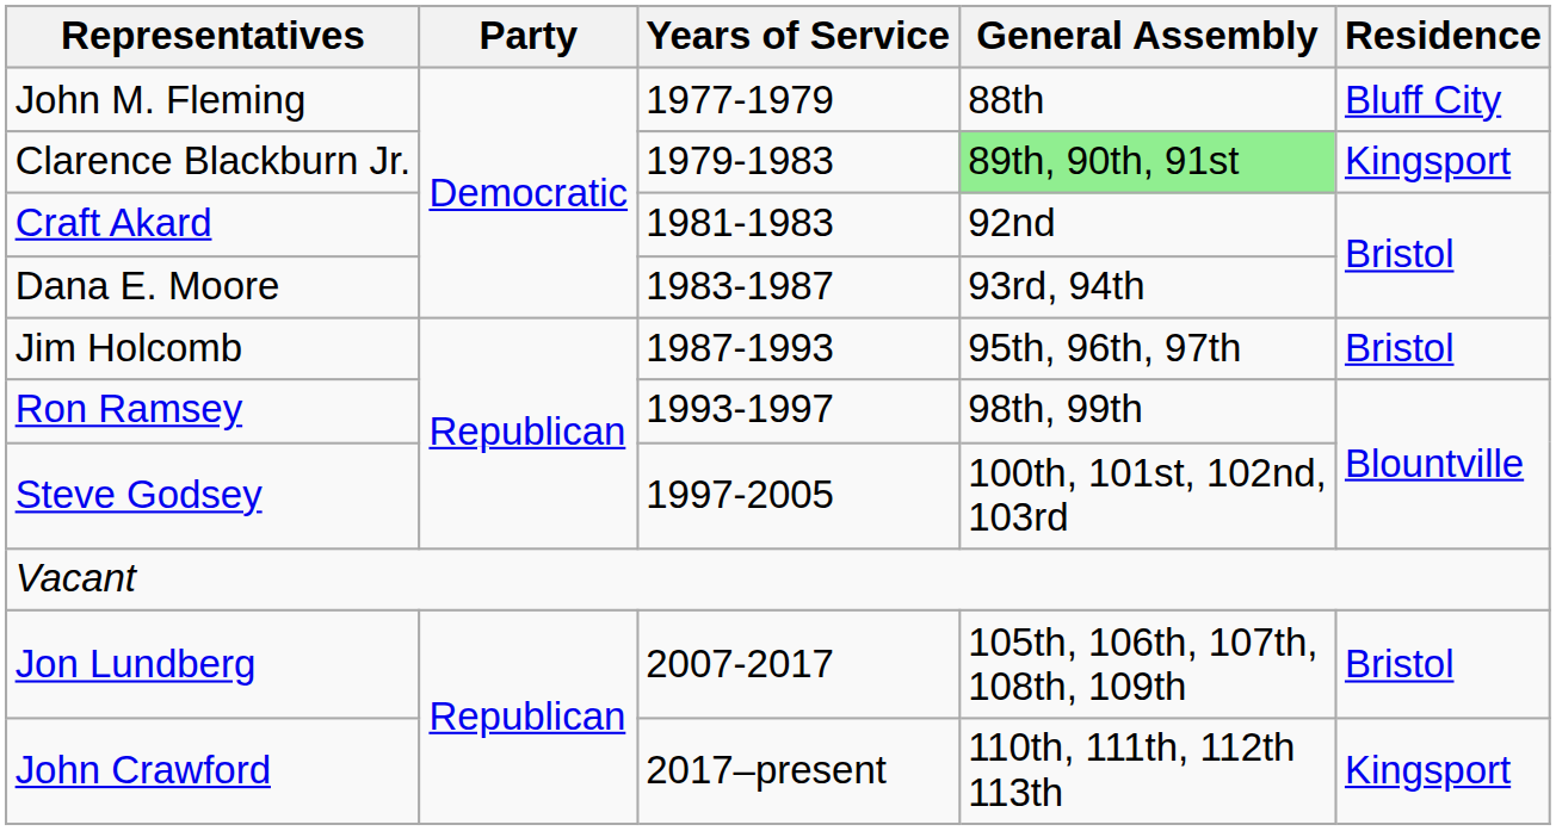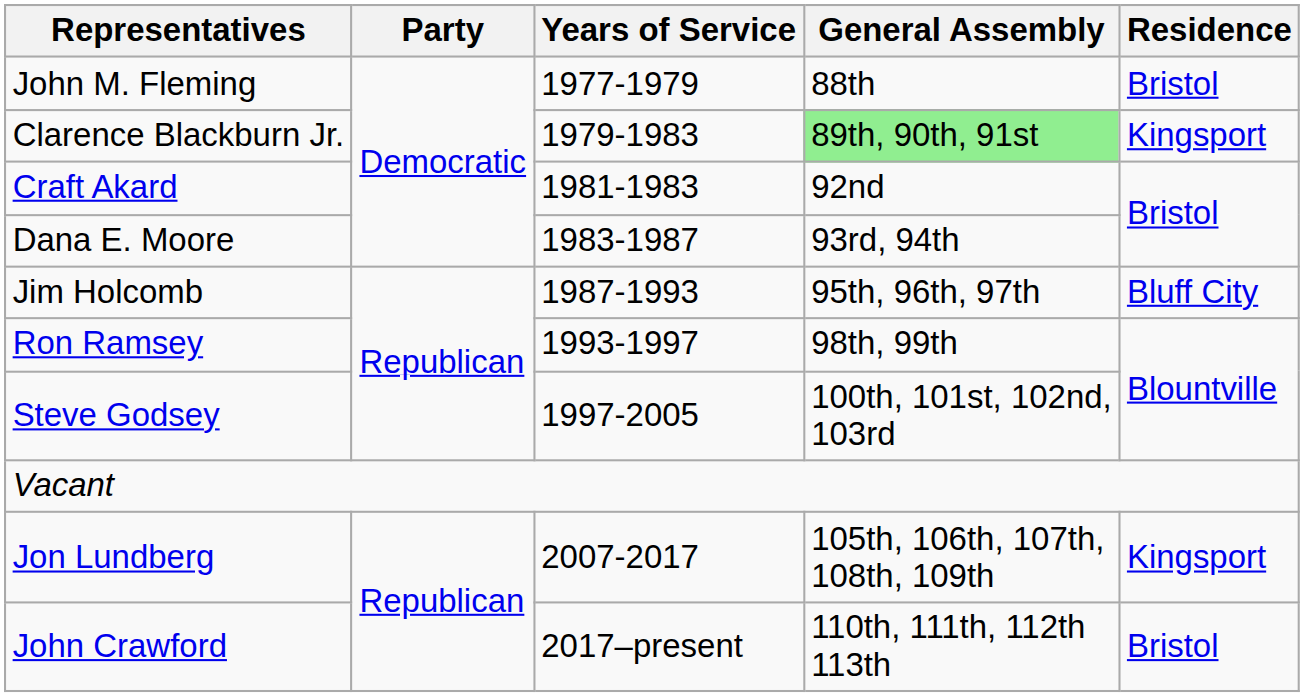John M. Fleming | Residence: Bluff City -> Bristol
Jim Holcomb | Residence: Bristol -> Bluff City
Jon Lundberg | Residence: Bristol -> Kingsport
John Crawford | Residence: Kingsport -> Bristol
